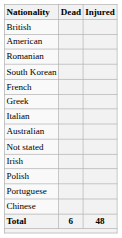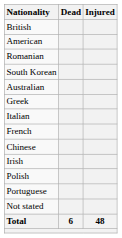rows swapped: French <-> Australian
rows swapped: Chinese <-> Not stated
